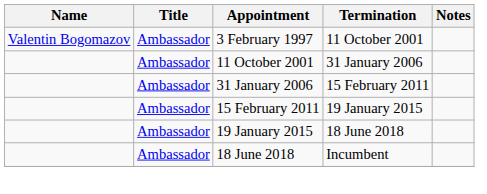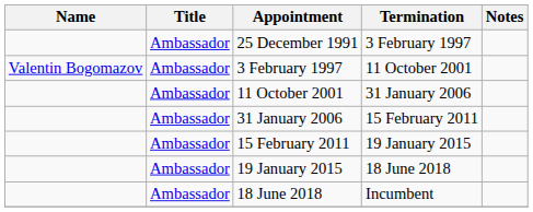+ row: Ambassador | 25 December 1991 | 3 February 1997
